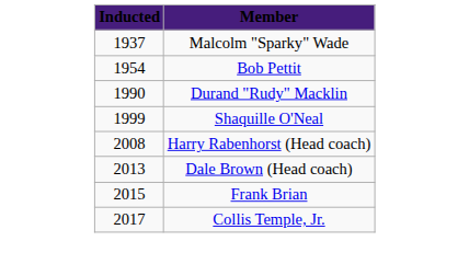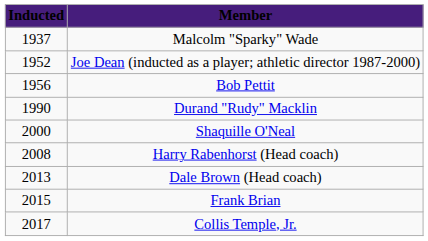+ row: 1952 | Joe Dean (inducted as a player; athletic director 1987-2000)
Bob Pettit | Inducted: 1954 -> 1956
Shaquille O'Neal | Inducted: 1999 -> 2000
